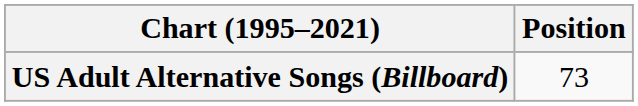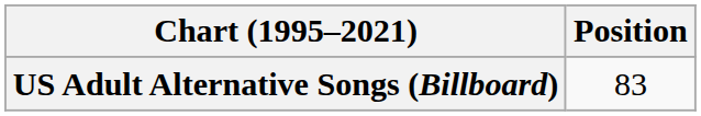US Adult Alternative Songs (Billboard) | Position: 73 -> 83
